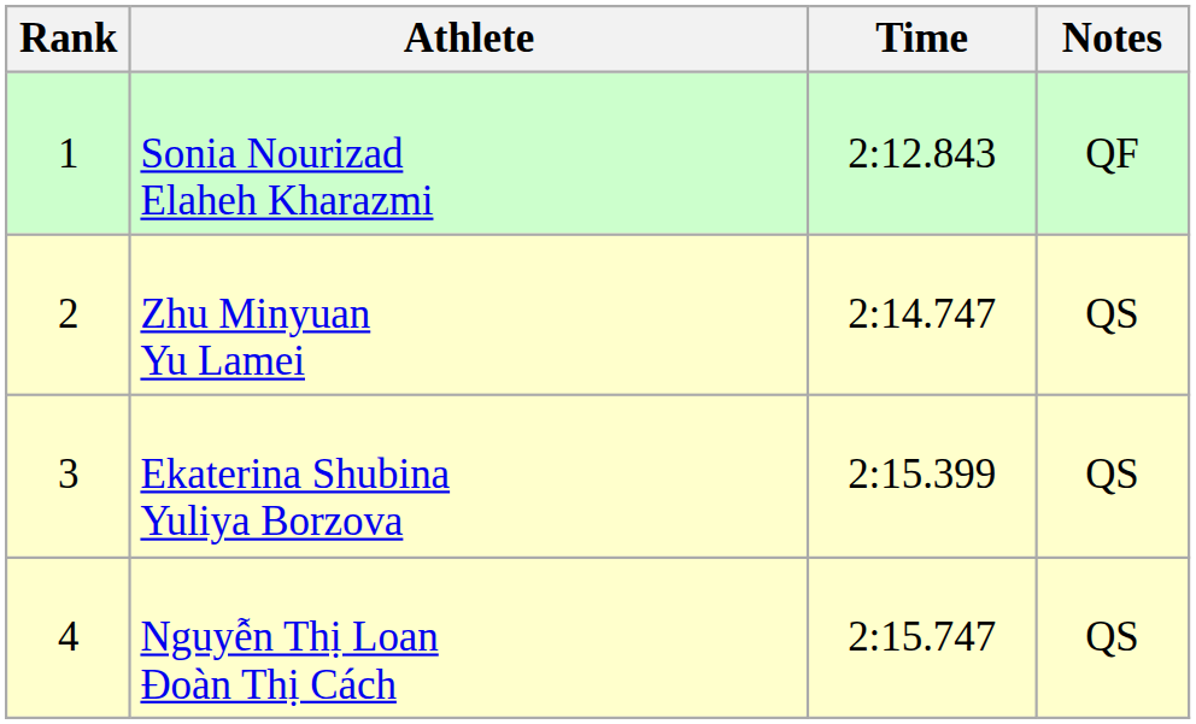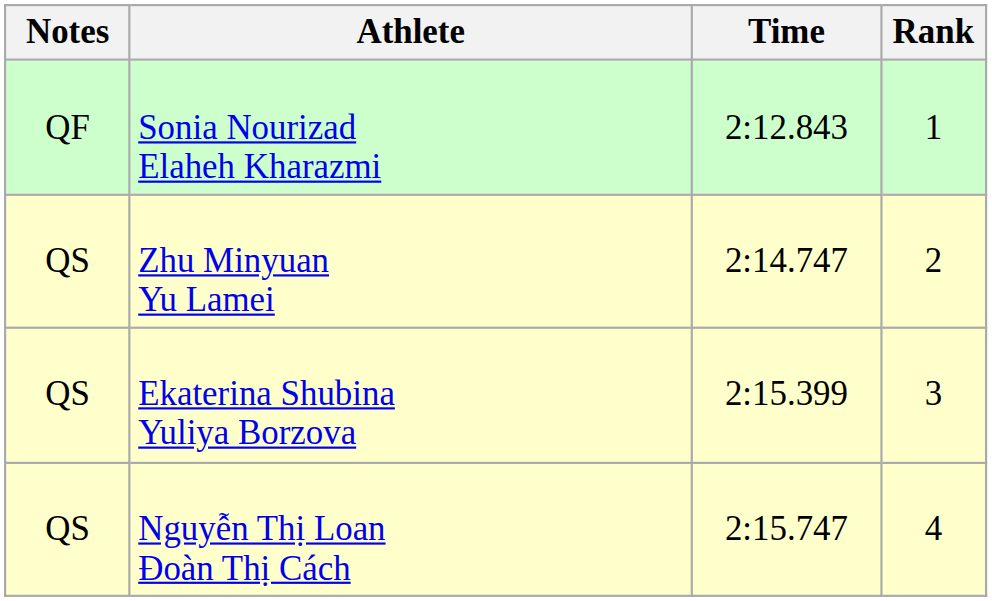columns swapped: Rank <-> Notes
